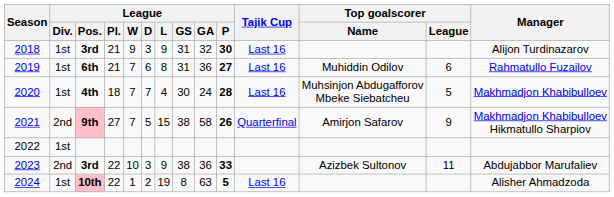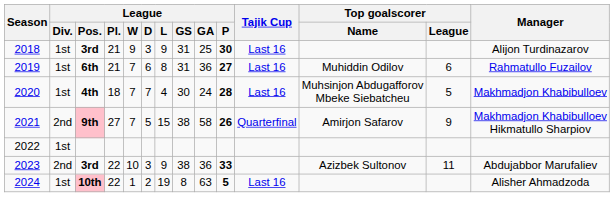2018 | League / GA: 32 -> 25
